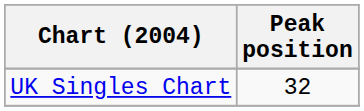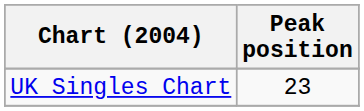UK Singles Chart | Peak position: 32 -> 23
